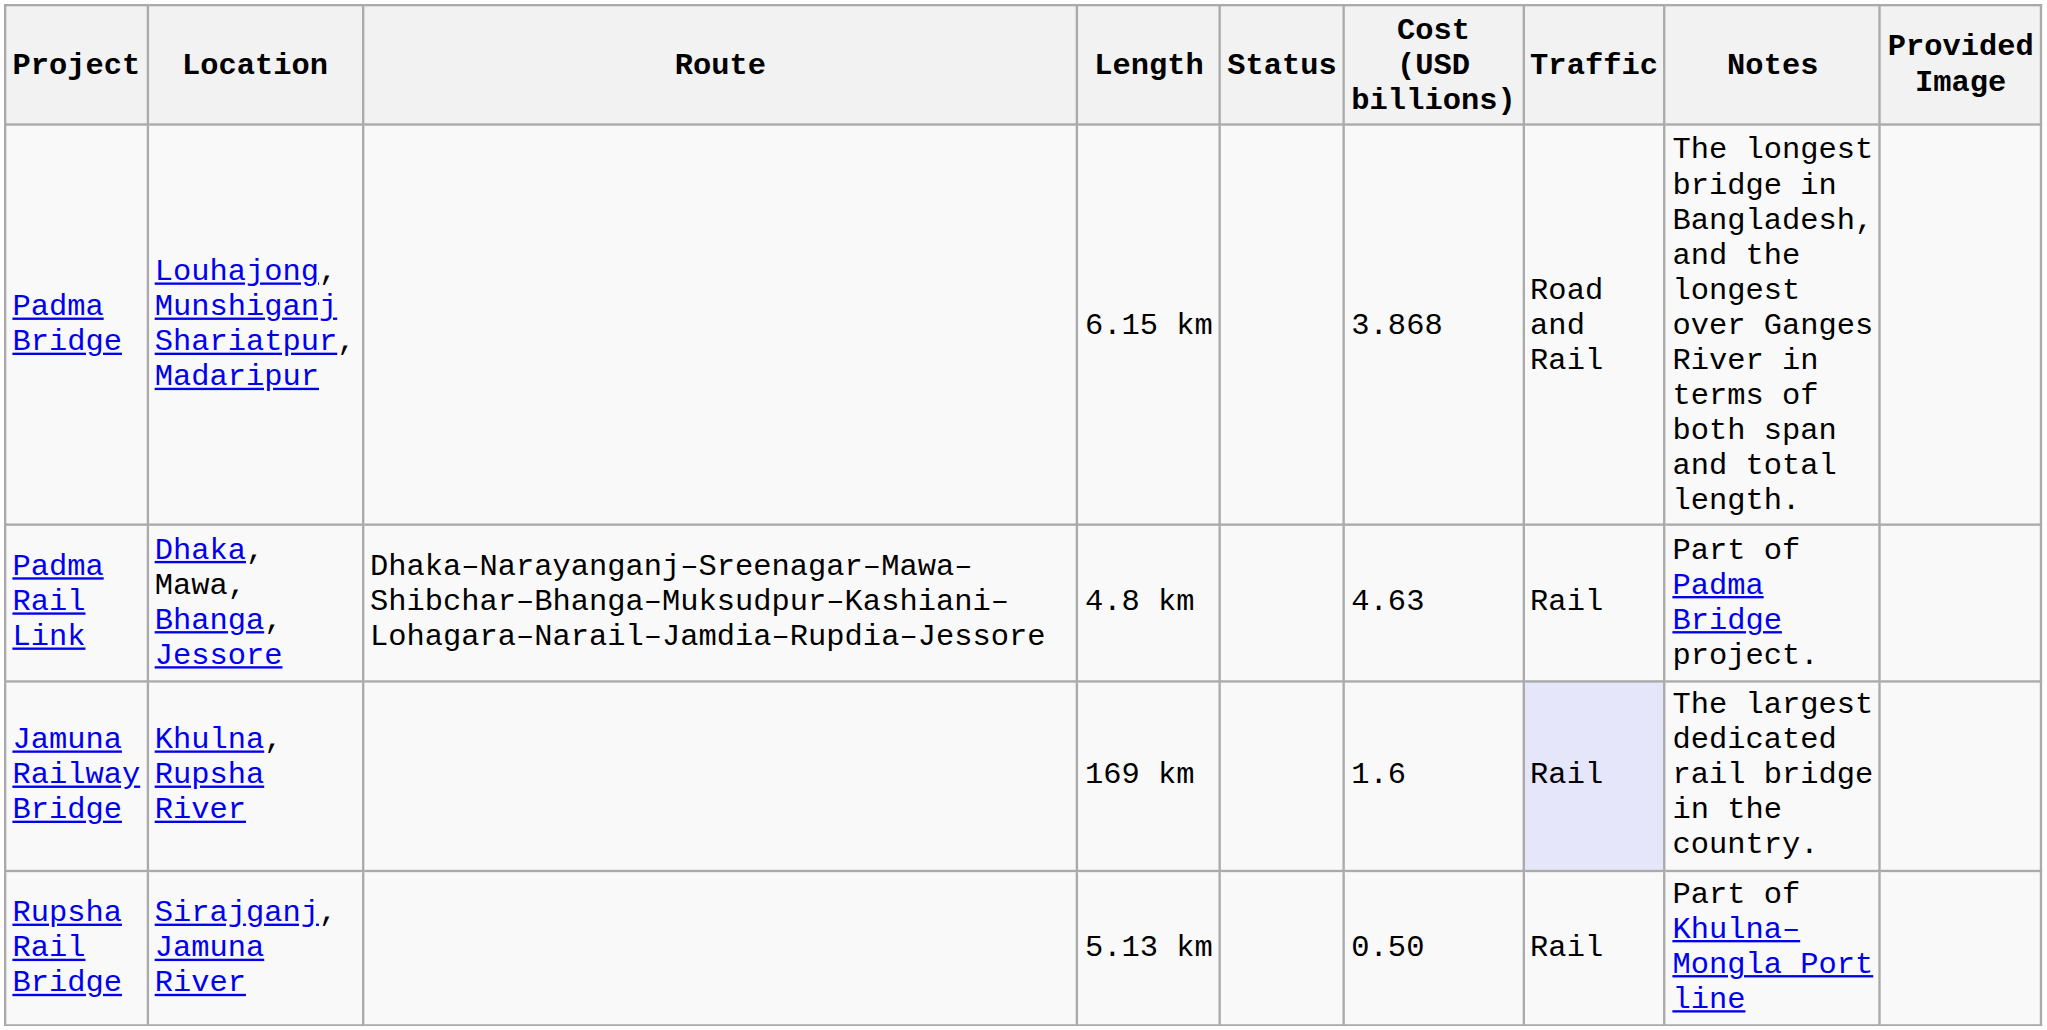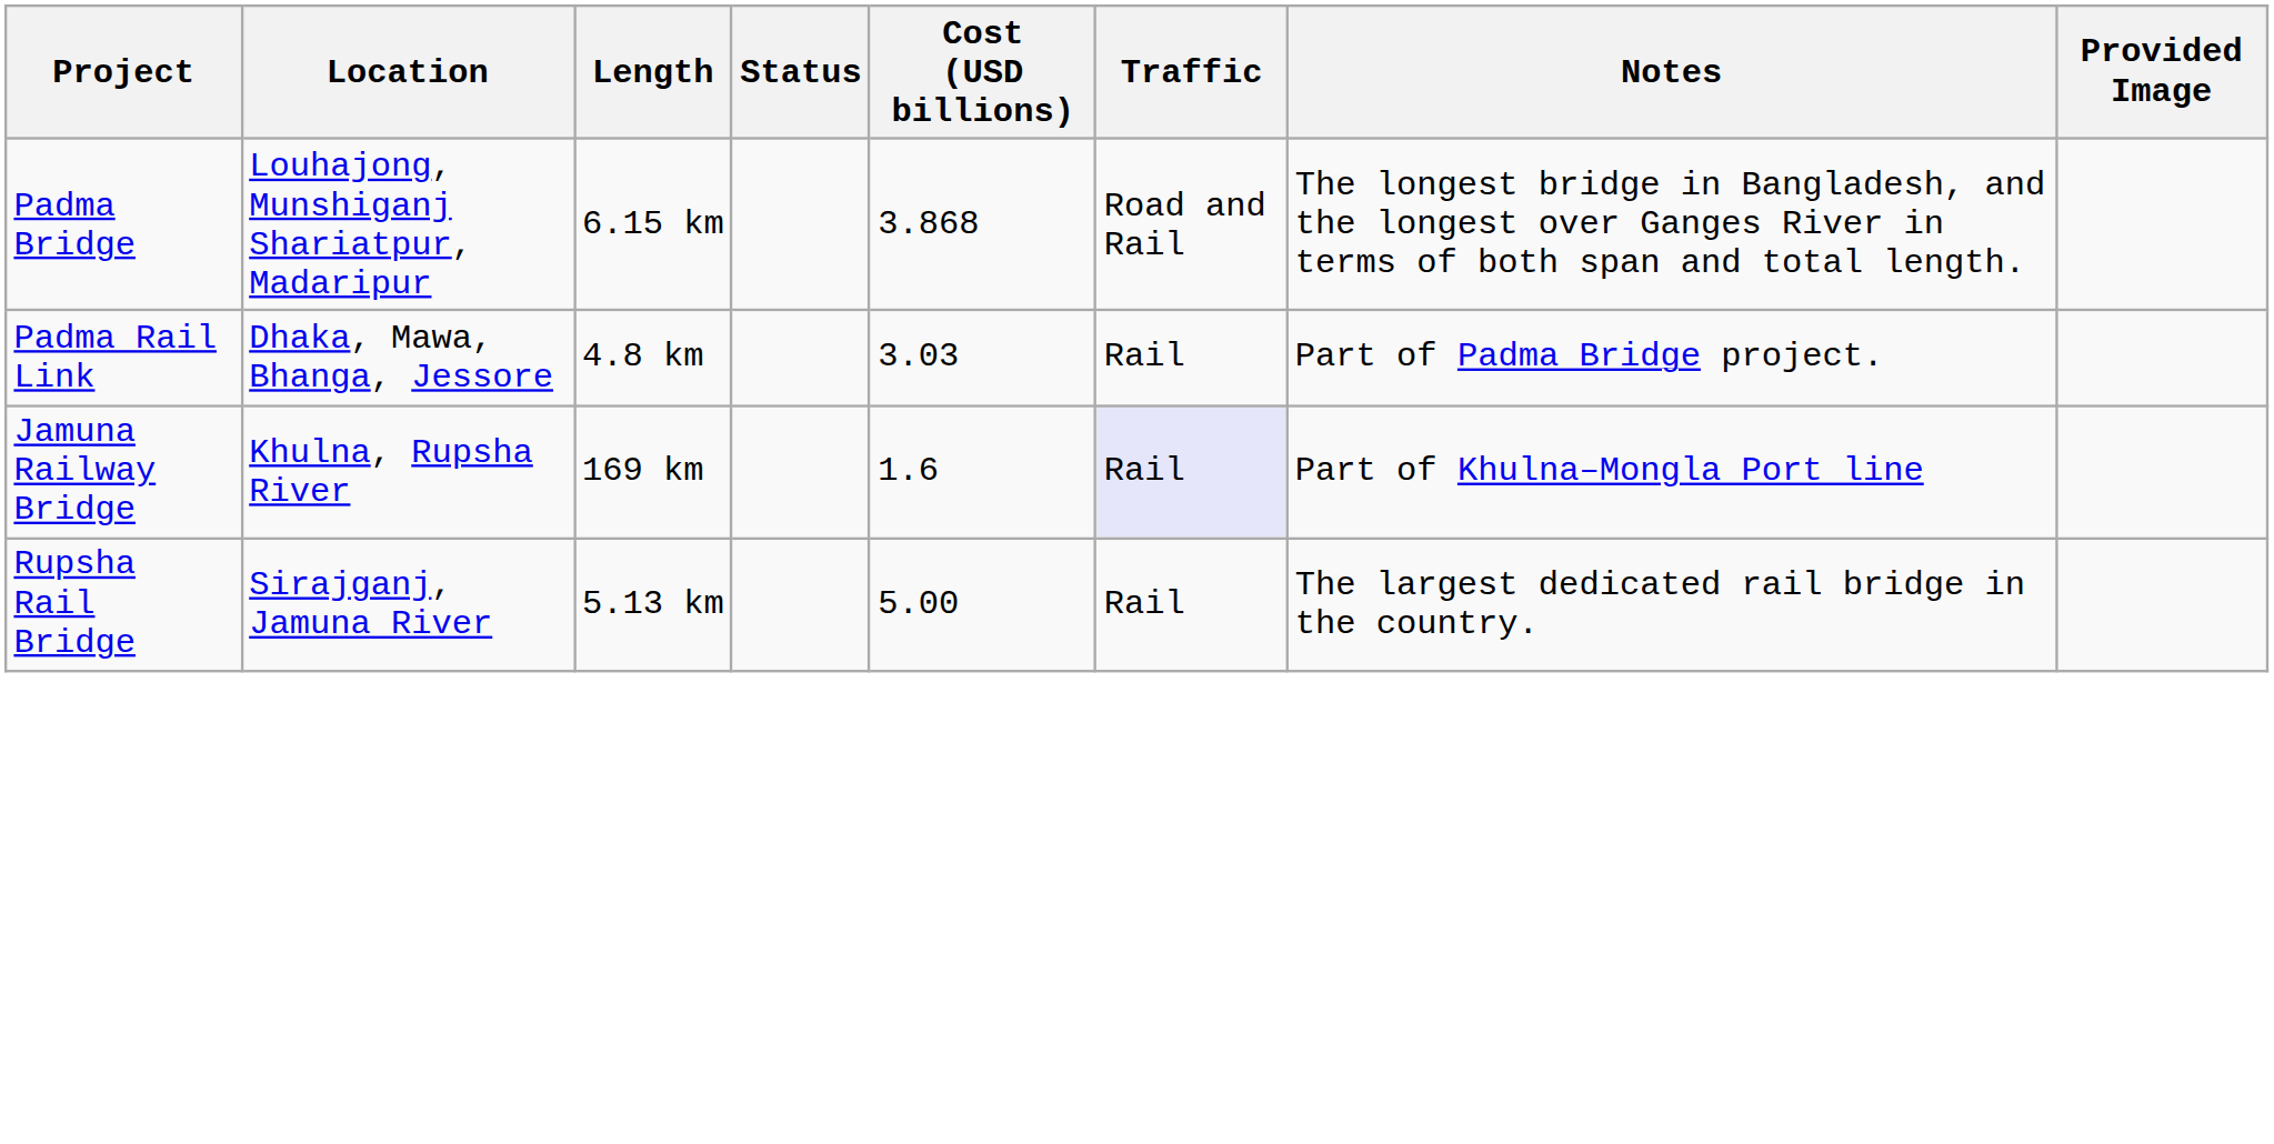- column: Route | Dhaka–Narayanganj–Sreenagar–Mawa–Shibchar–Bhanga–Muksudpur–Kashiani–Lohagara–Narail–Jamdia–Rupdia–Jessore
Padma Rail Link | Cost (USD billions): 4.63 -> 3.03
Jamuna Railway Bridge | Notes: The largest dedicated rail bridge in the country. -> Part of Khulna–Mongla Port line
Rupsha Rail Bridge | Cost (USD billions): 0.50 -> 5.00
Rupsha Rail Bridge | Notes: Part of Khulna–Mongla Port line -> The largest dedicated rail bridge in the country.
